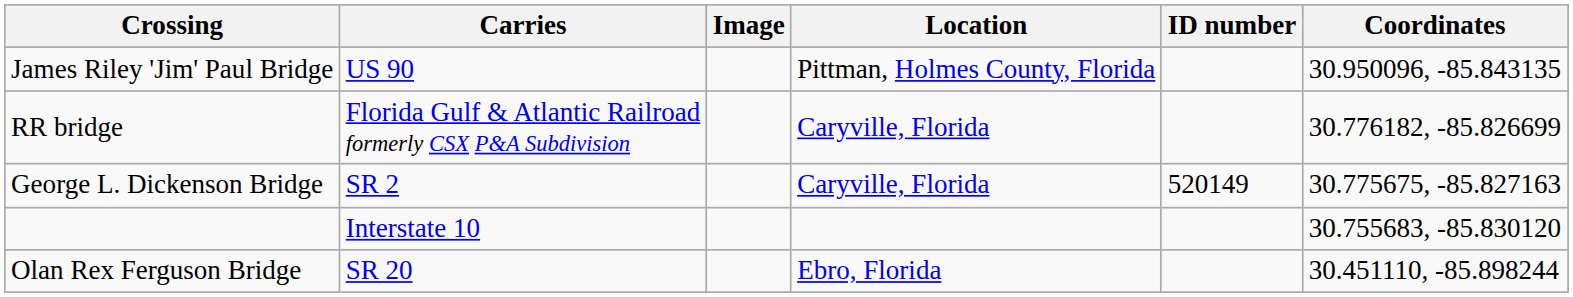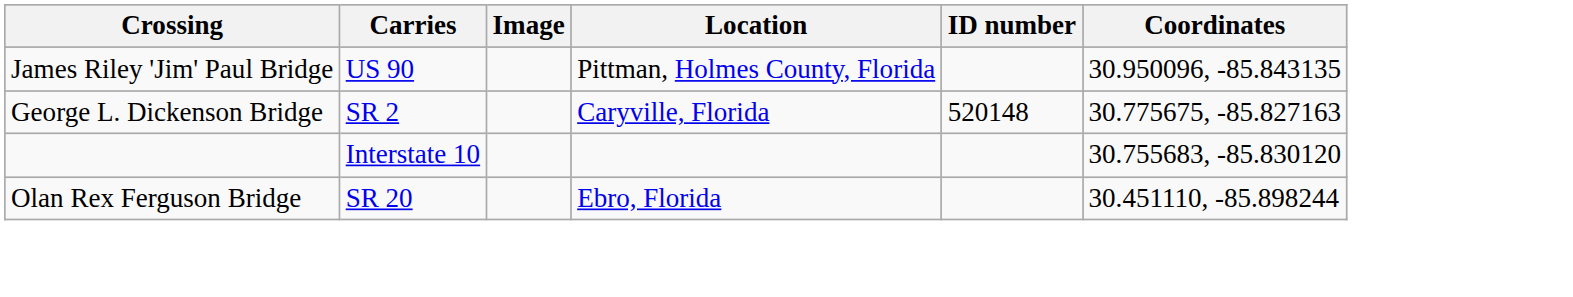- row: RR bridge | Florida Gulf & Atlantic Railroad formerly CSX P&A Subdivision | Caryville, Florida | 30.776182, -85.826699
George L. Dickenson Bridge | ID number: 520149 -> 520148
